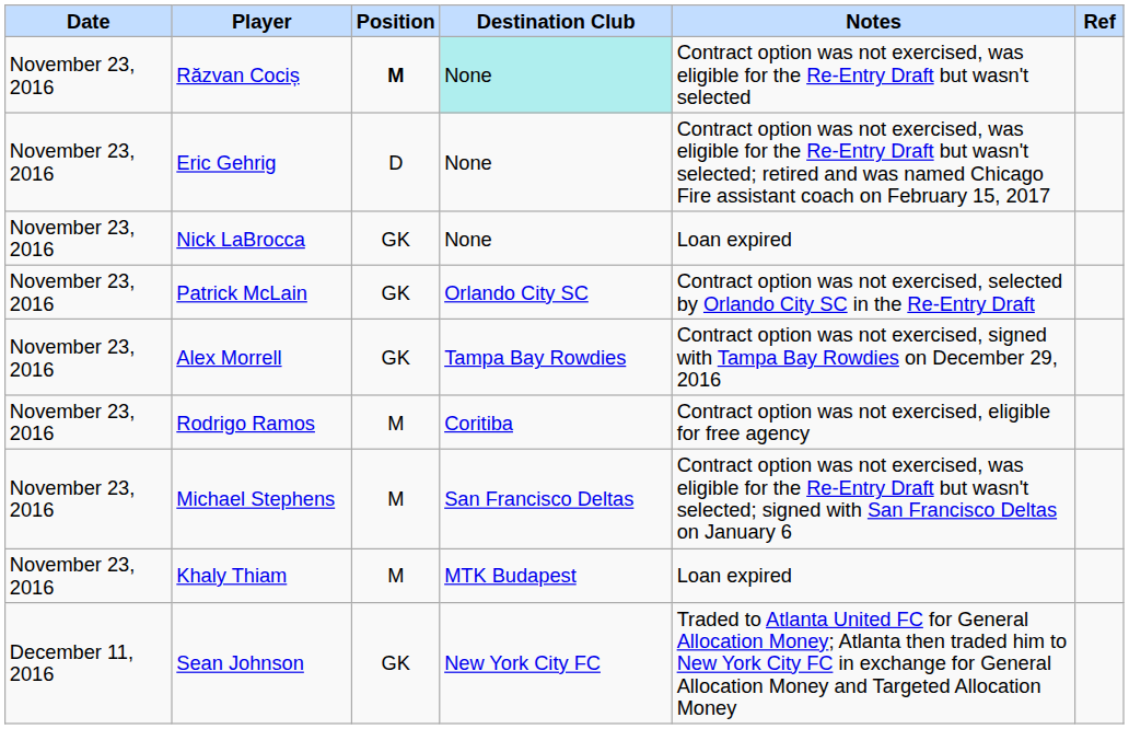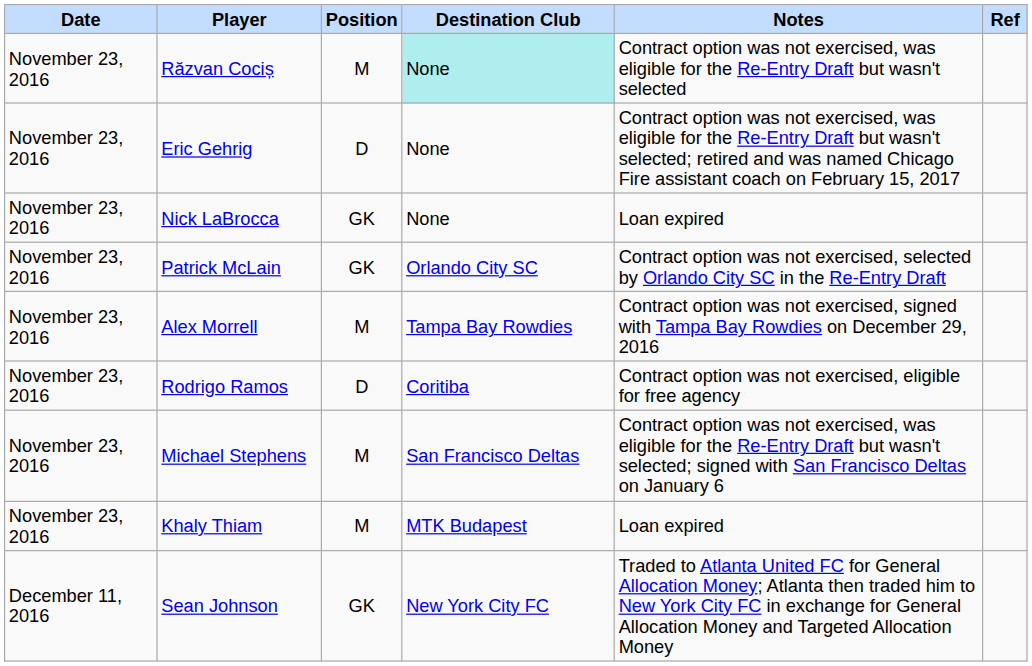Răzvan Cociș | Position: bold -> normal
Alex Morrell | Position: GK -> M
Rodrigo Ramos | Position: M -> D
